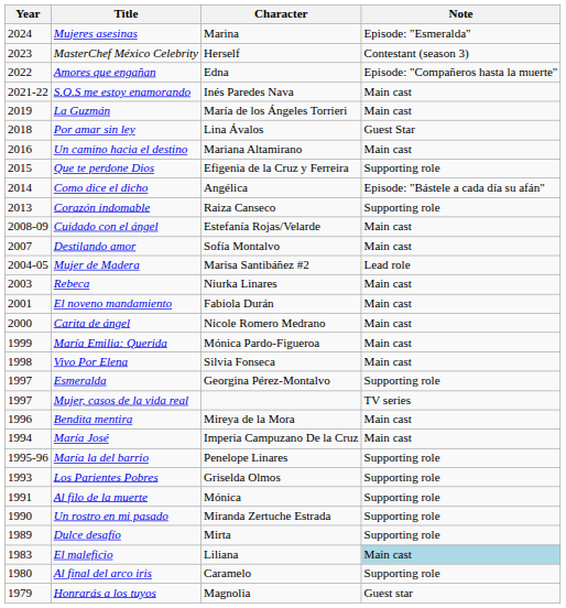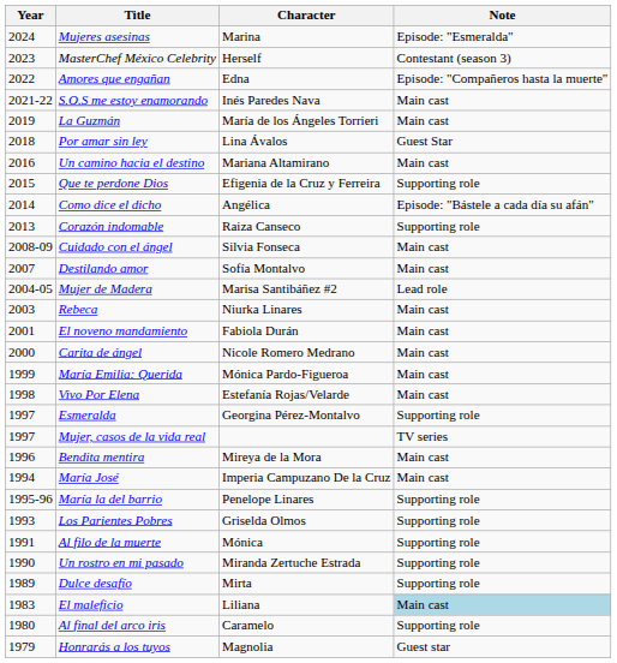Cuidado con el ángel | Character: Estefanía Rojas/Velarde -> Silvia Fonseca
Vivo Por Elena | Character: Silvia Fonseca -> Estefanía Rojas/Velarde
